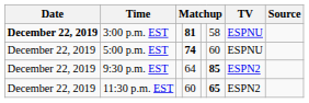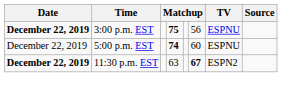3:00 p.m. EST | column 4: 81 -> 75
3:00 p.m. EST | column 6: 58 -> 56
- row: December 22, 2019 | 9:30 p.m. EST | 64 | 85 | ESPN2
11:30 p.m. EST | Date: normal -> bold
11:30 p.m. EST | column 4: 60 -> 63
11:30 p.m. EST | column 6: 65 -> 67
